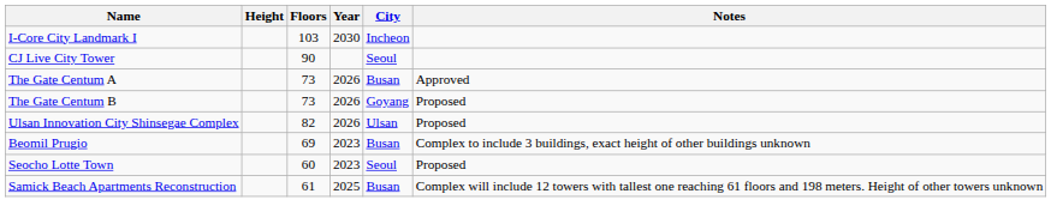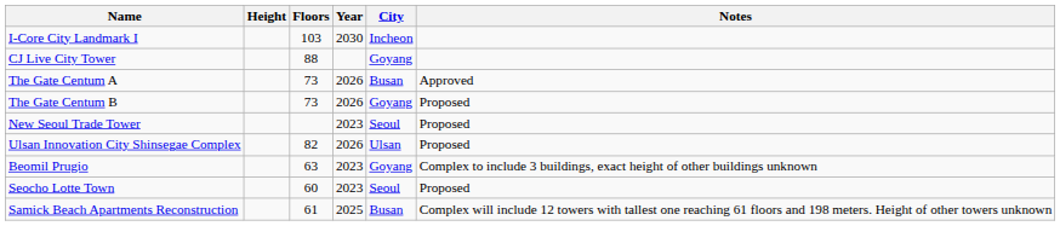CJ Live City Tower | Floors: 90 -> 88
CJ Live City Tower | City: Seoul -> Goyang
+ row: New Seoul Trade Tower | 2023 | Seoul | Proposed
Beomil Prugio | Floors: 69 -> 63
Beomil Prugio | City: Busan -> Goyang
